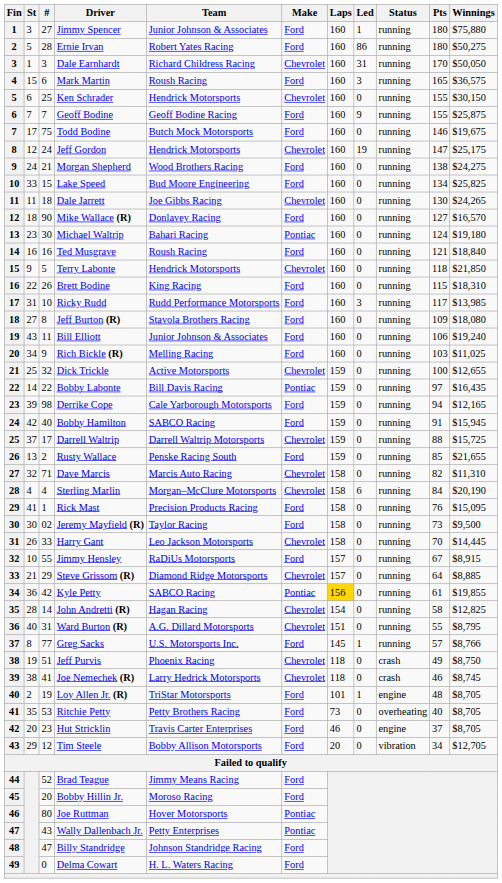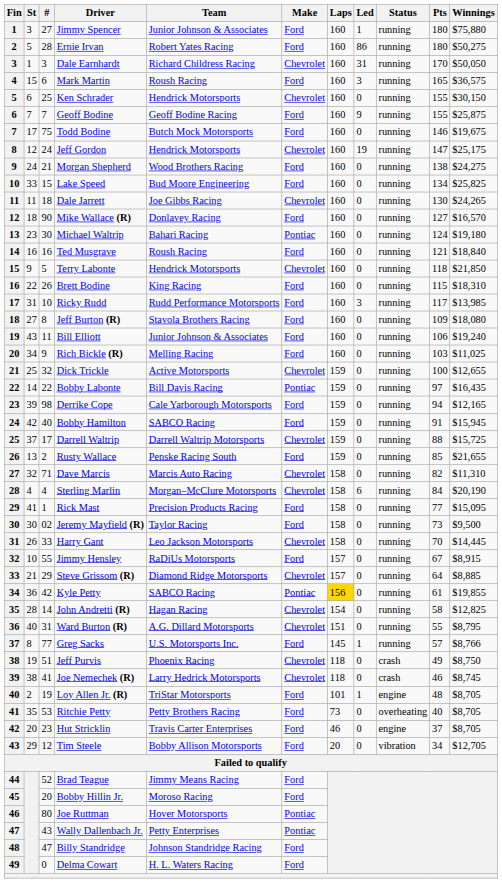Rick Mast | Pts: 76 -> 77
